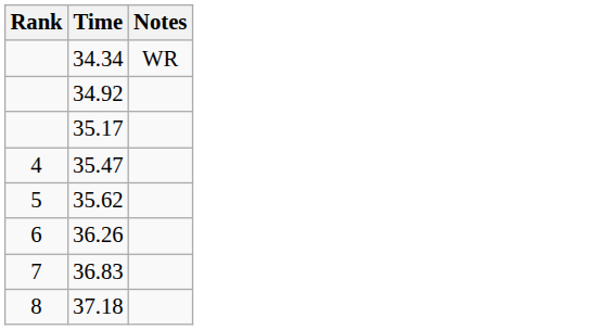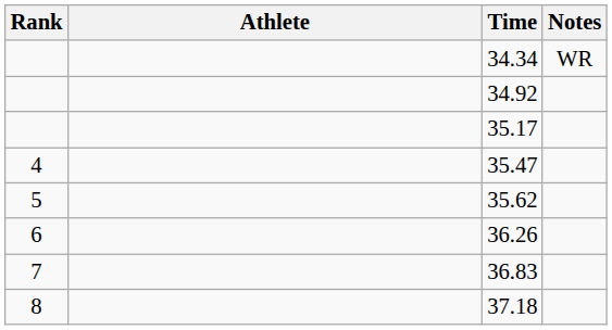+ column: Athlete
